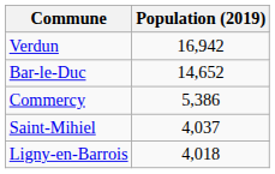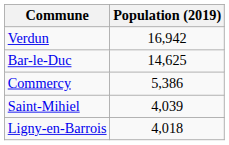Bar-le-Duc | Population (2019): 14,652 -> 14,625
Saint-Mihiel | Population (2019): 4,037 -> 4,039
